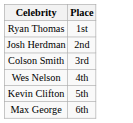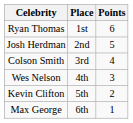+ column: Points | 6 | 5 | 4 | 3 | 2 | 1
